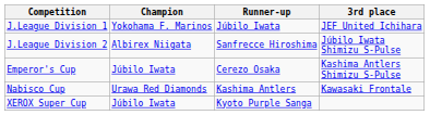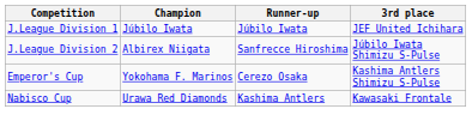J.League Division 1 | Champion: Yokohama F. Marinos -> Júbilo Iwata
Emperor's Cup | Champion: Júbilo Iwata -> Yokohama F. Marinos
- row: XEROX Super Cup | Júbilo Iwata | Kyoto Purple Sanga
